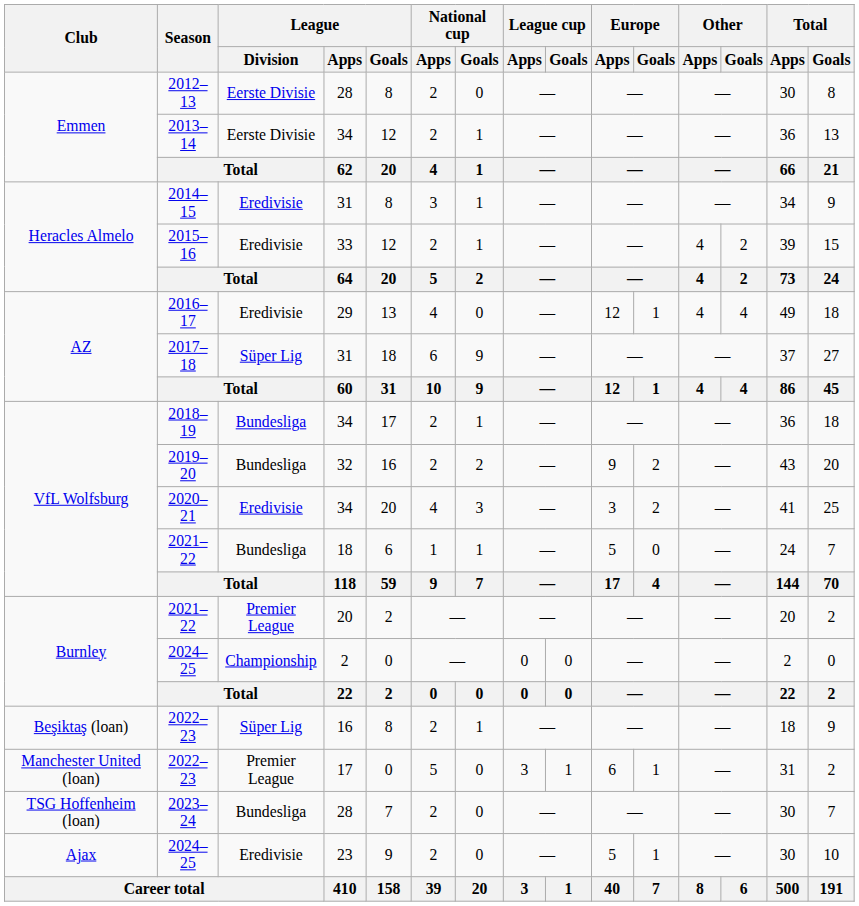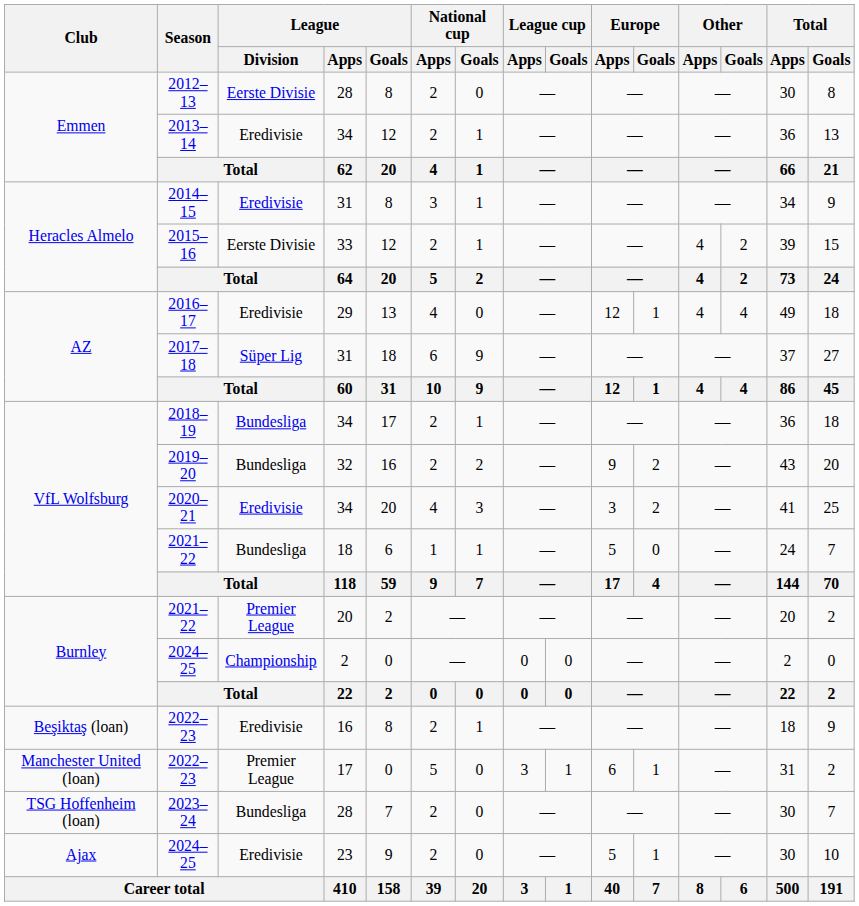2013–14 | League / Division: Eerste Divisie -> Eredivisie
2015–16 | League / Division: Eredivisie -> Eerste Divisie
2022–23 / 16 | League / Division: Süper Lig -> Eredivisie
